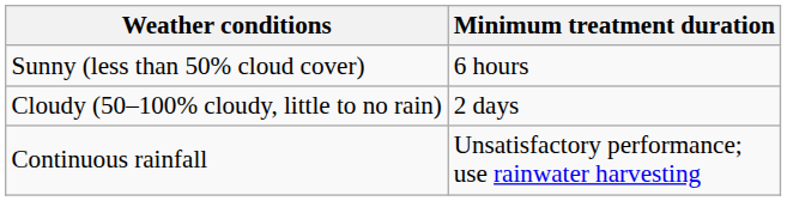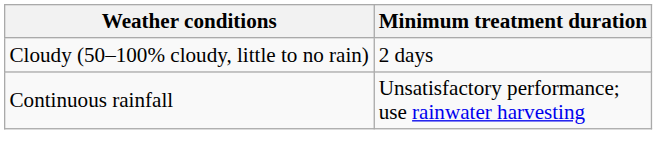- row: Sunny (less than 50% cloud cover) | 6 hours
